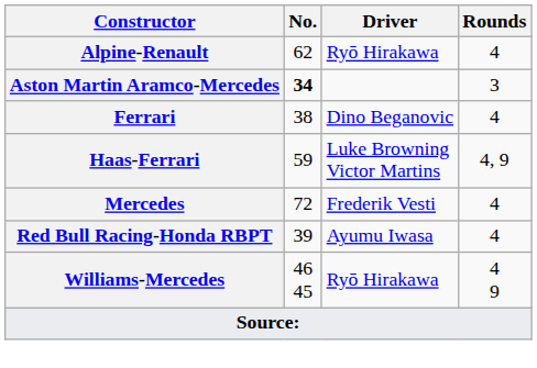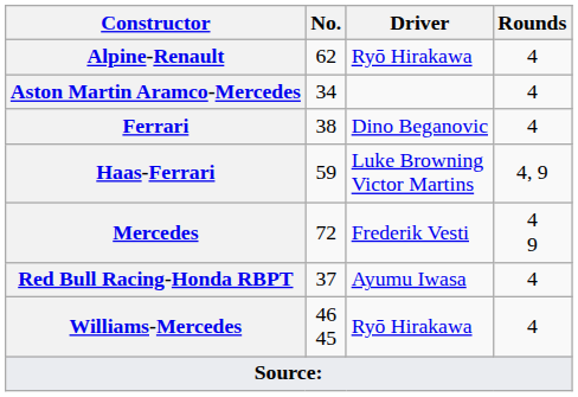Aston Martin Aramco-Mercedes | No.: bold -> normal
Aston Martin Aramco-Mercedes | Rounds: 3 -> 4
Mercedes | Rounds: 4 -> 4 9
Red Bull Racing-Honda RBPT | No.: 39 -> 37
Williams-Mercedes | Rounds: 4 9 -> 4
